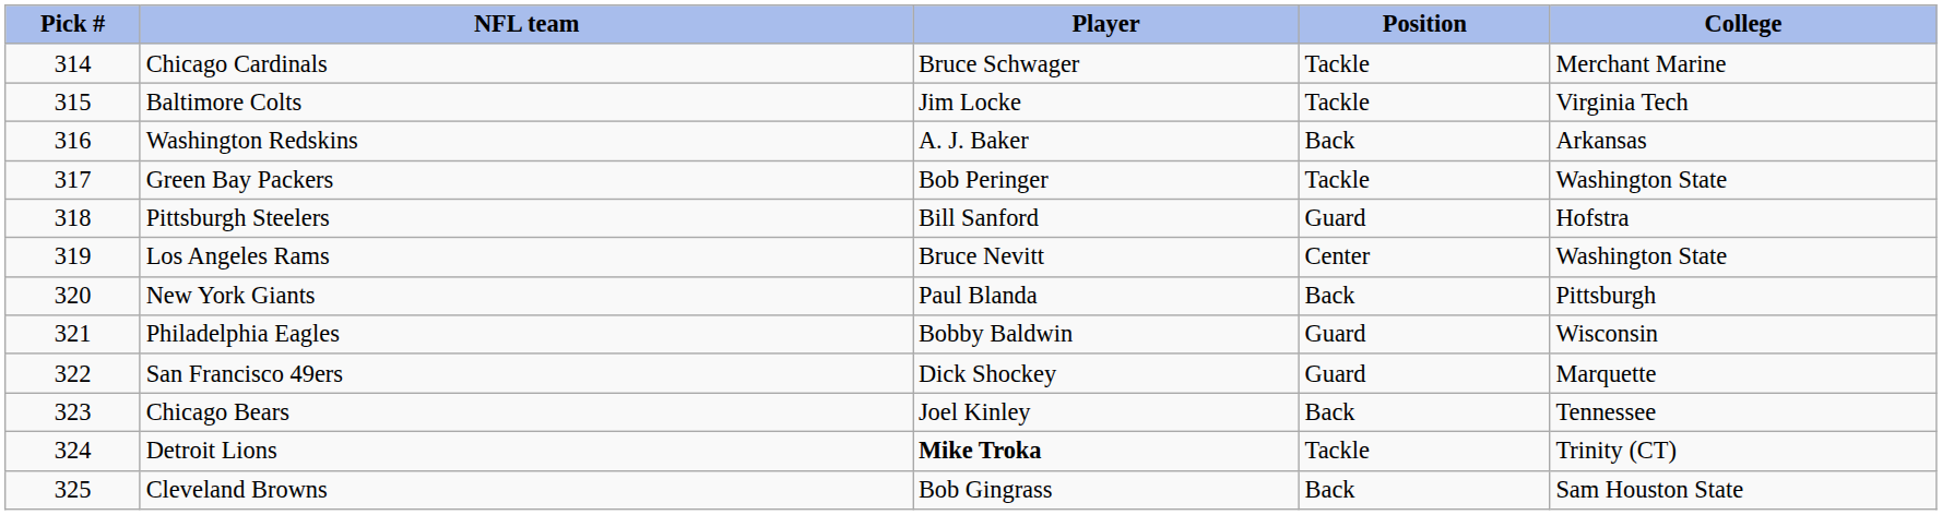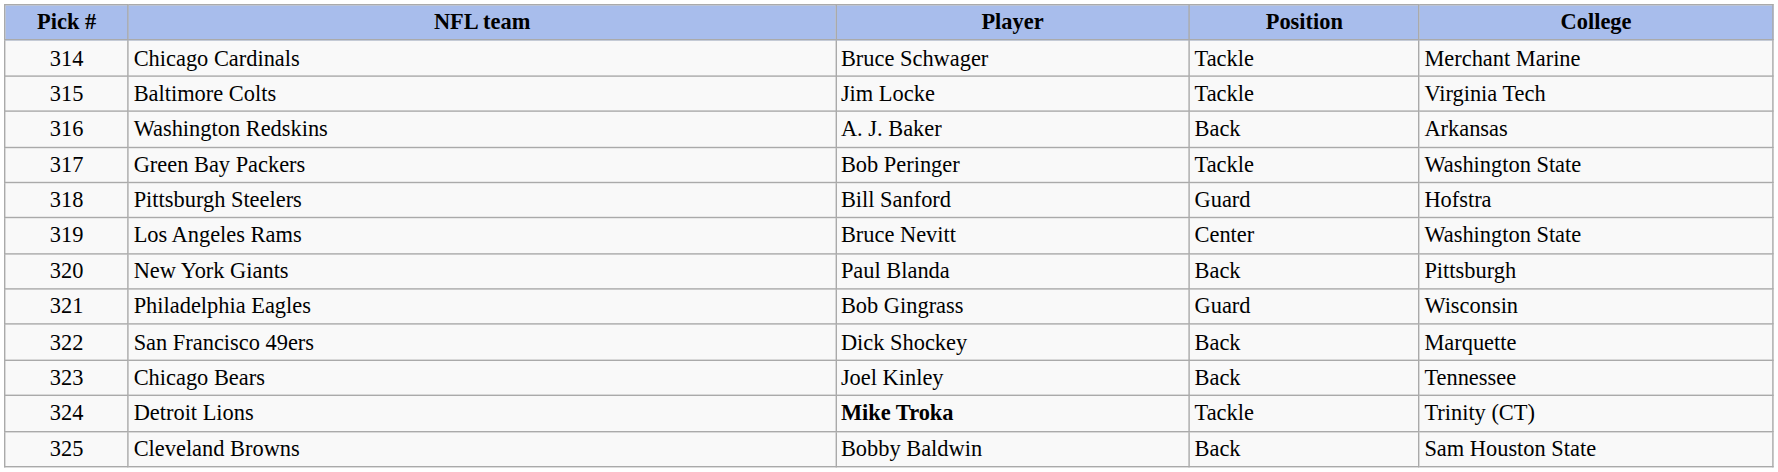Philadelphia Eagles | Player: Bobby Baldwin -> Bob Gingrass
San Francisco 49ers | Position: Guard -> Back
Cleveland Browns | Player: Bob Gingrass -> Bobby Baldwin
